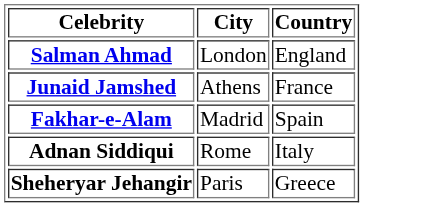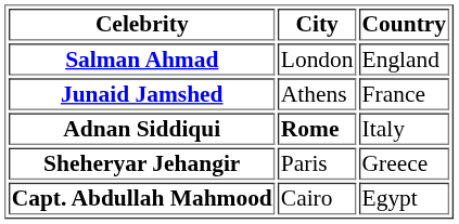- row: Fakhar-e-Alam | Madrid | Spain
Adnan Siddiqui | City: normal -> bold
+ row: Capt. Abdullah Mahmood | Cairo | Egypt
